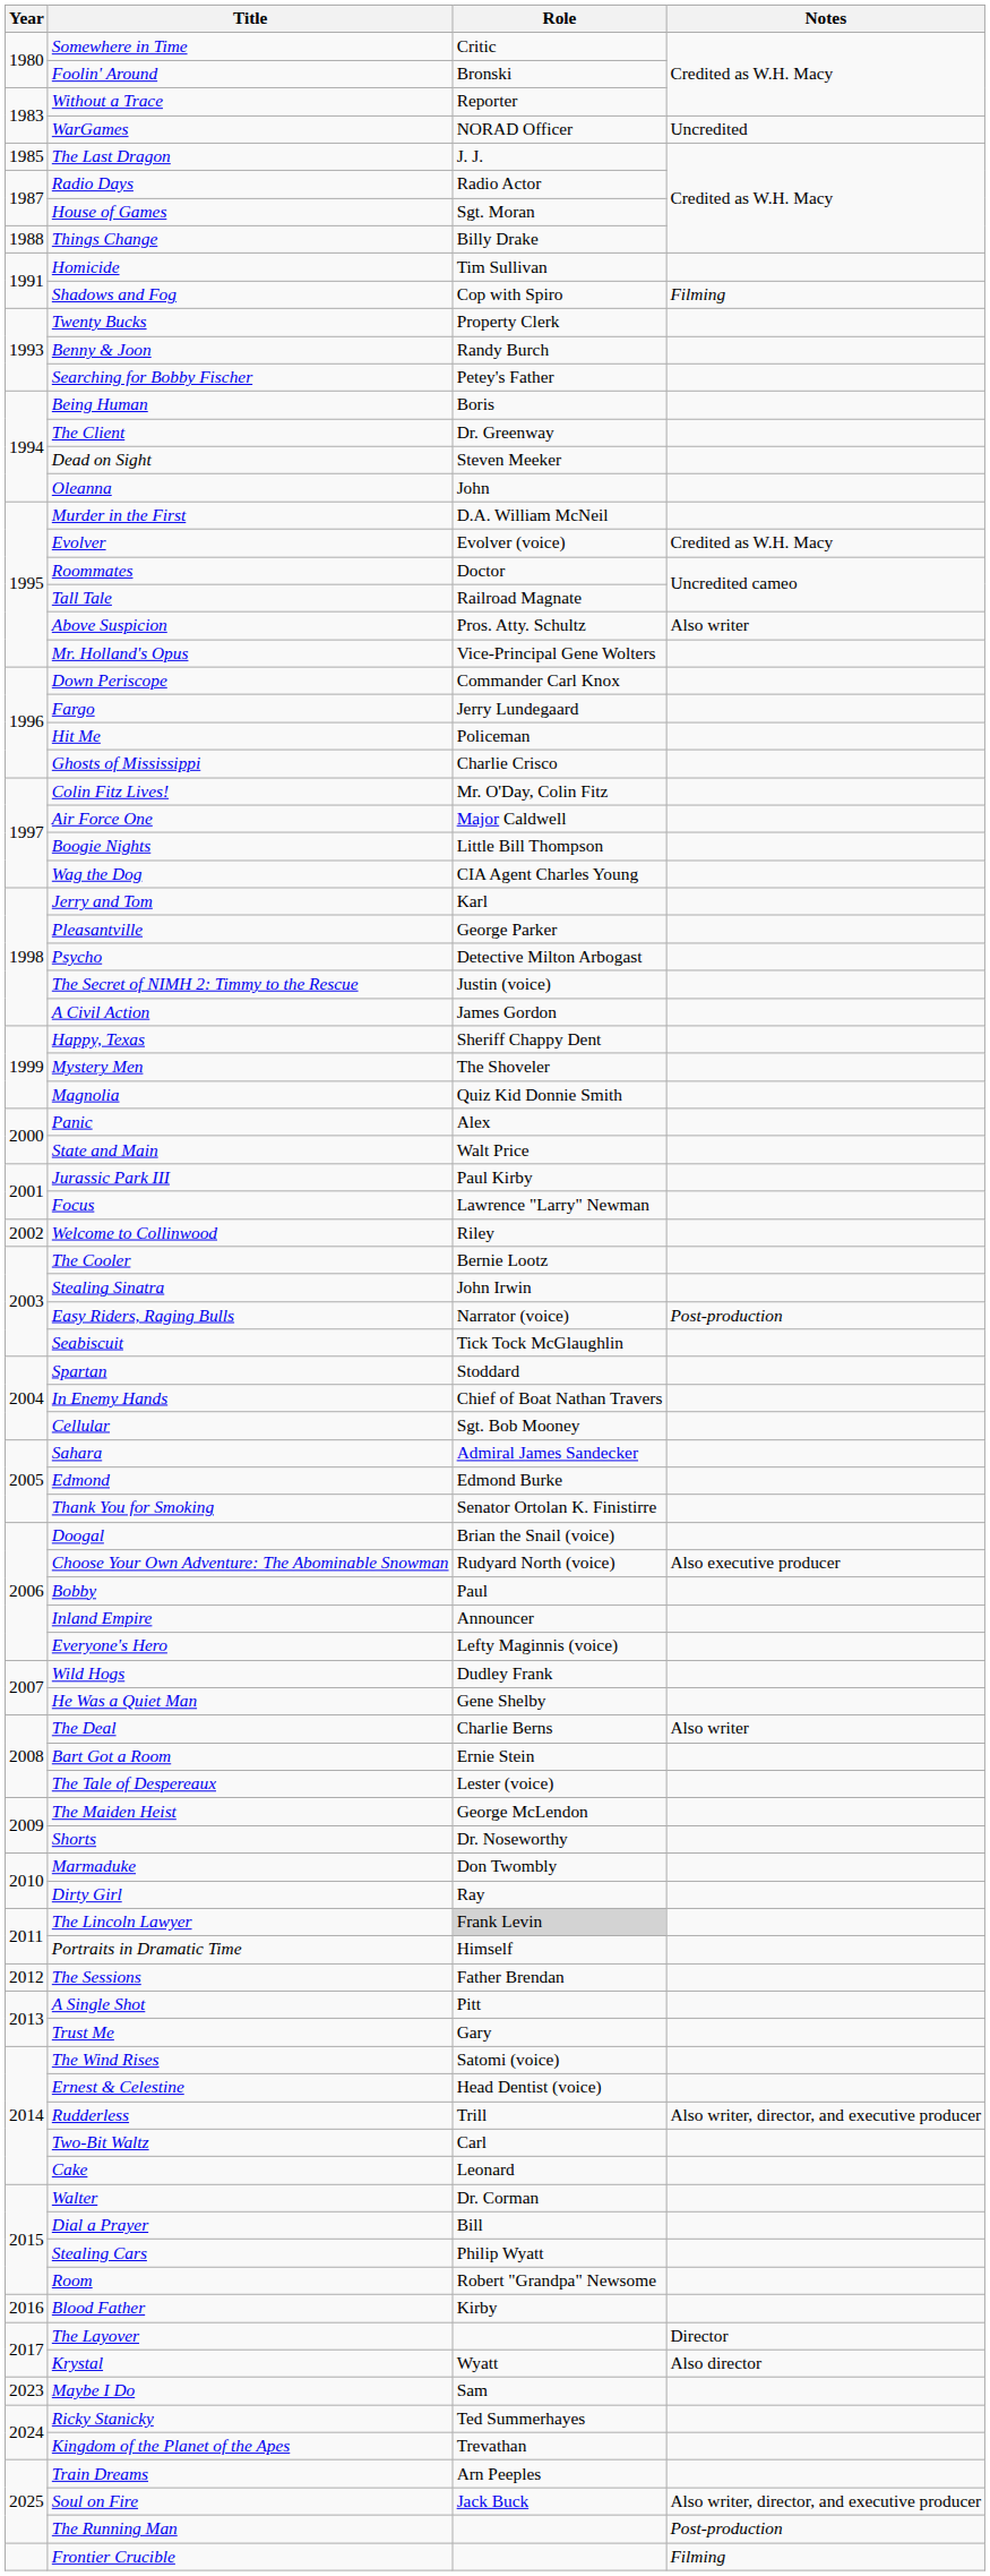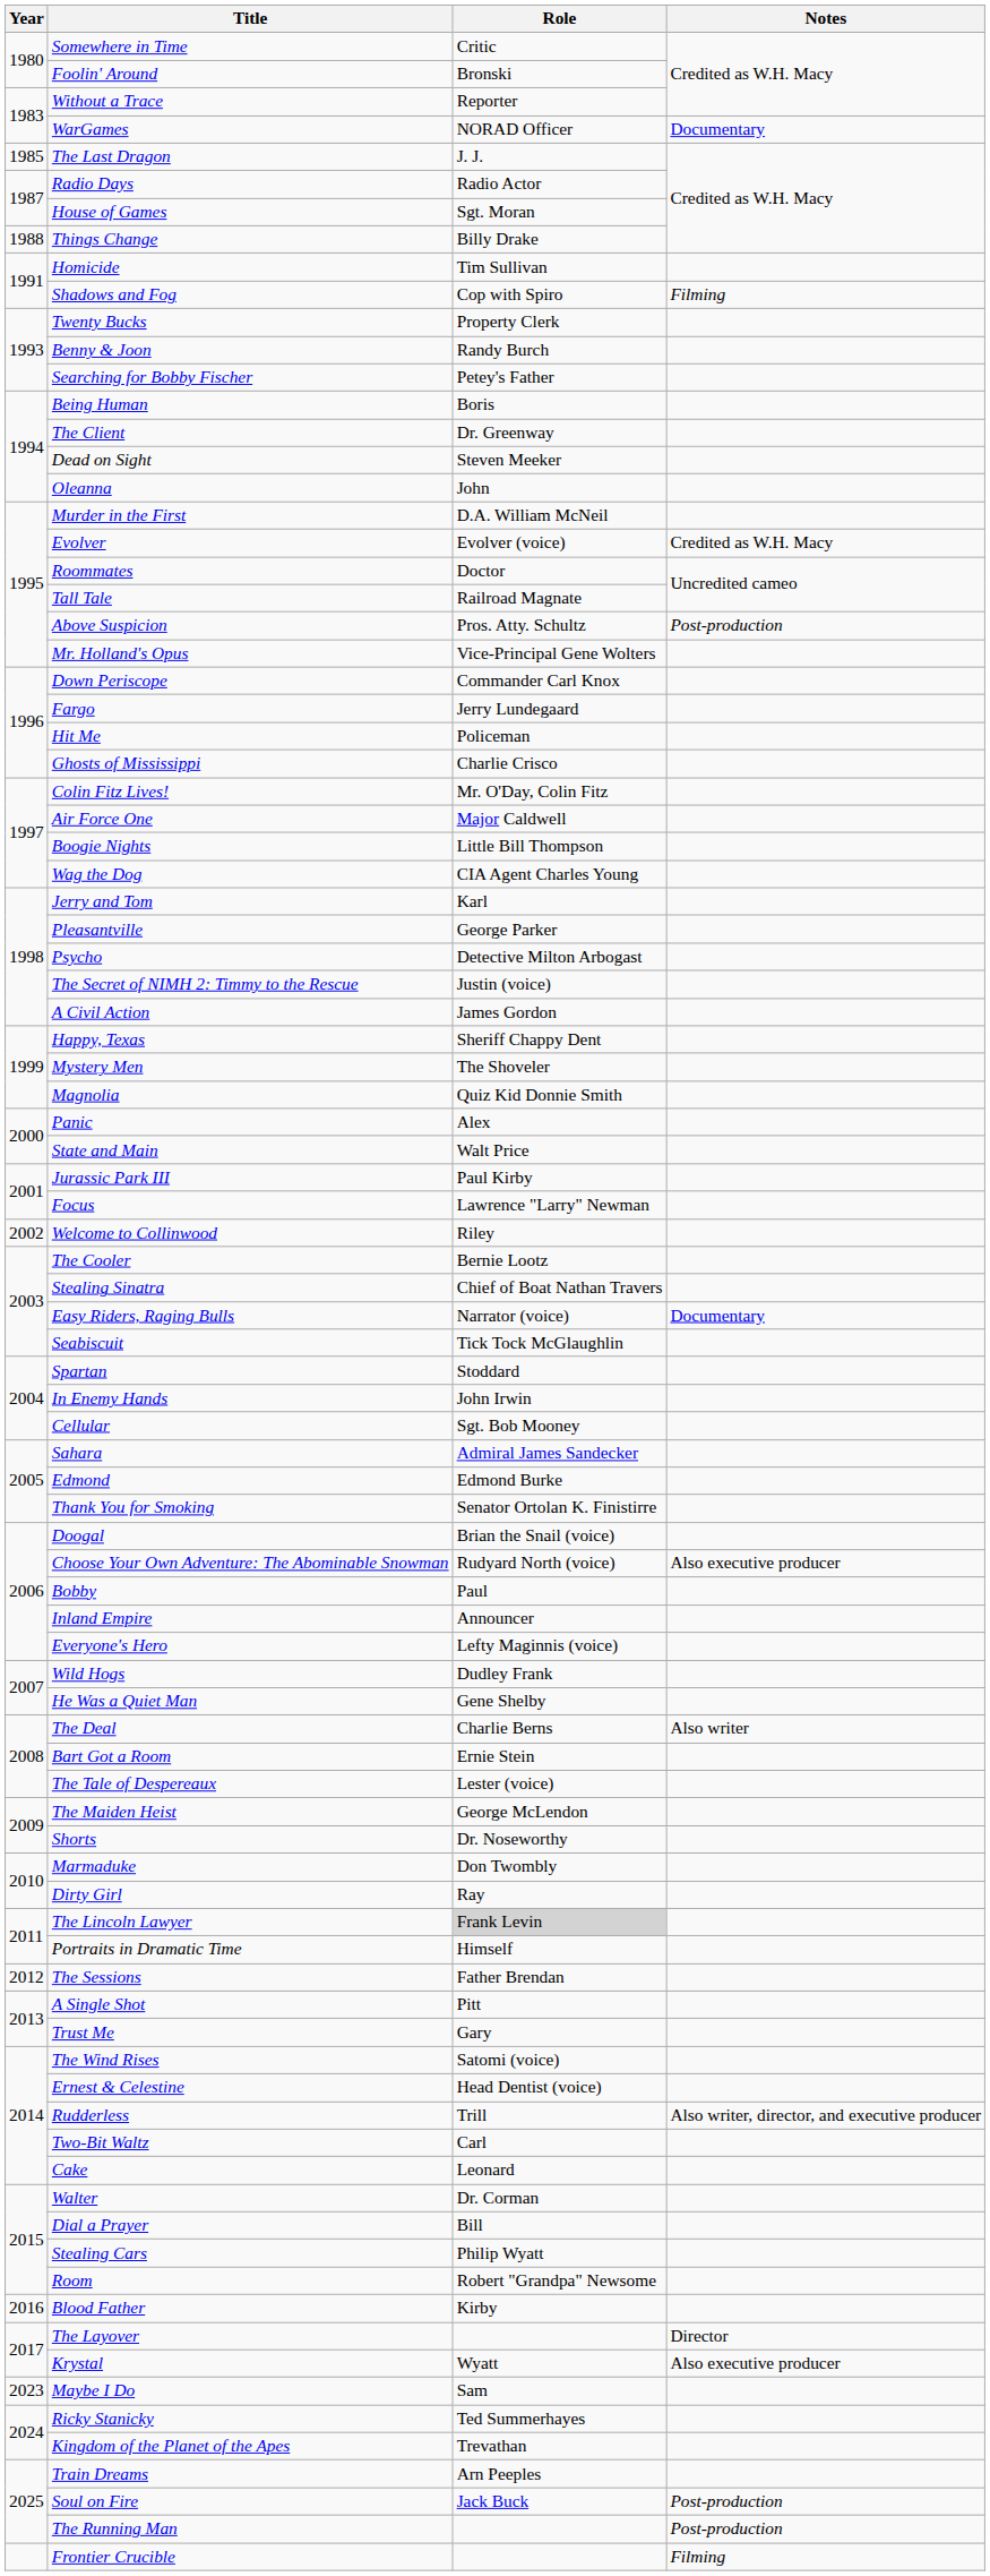WarGames | Notes: Uncredited -> Documentary
Above Suspicion | Notes: Also writer -> Post-production
Stealing Sinatra | Role: John Irwin -> Chief of Boat Nathan Travers
Easy Riders, Raging Bulls | Notes: Post-production -> Documentary
In Enemy Hands | Role: Chief of Boat Nathan Travers -> John Irwin
Krystal | Notes: Also director -> Also executive producer
Soul on Fire | Notes: Also writer, director, and executive producer -> Post-production
